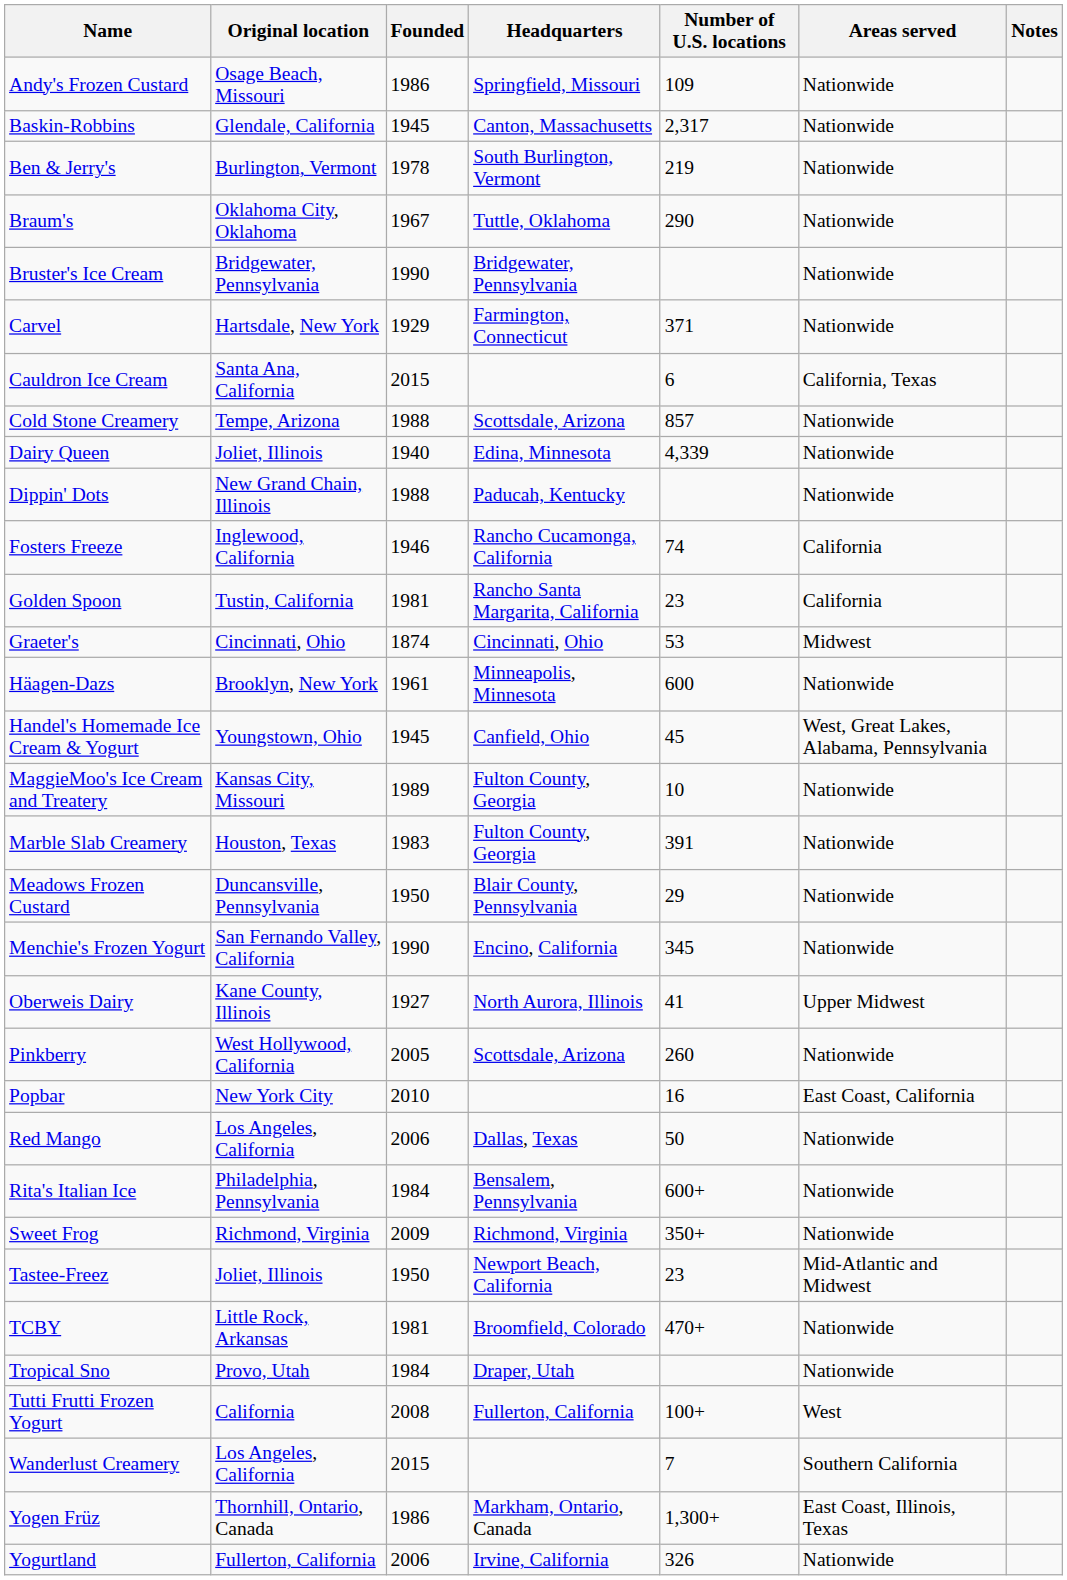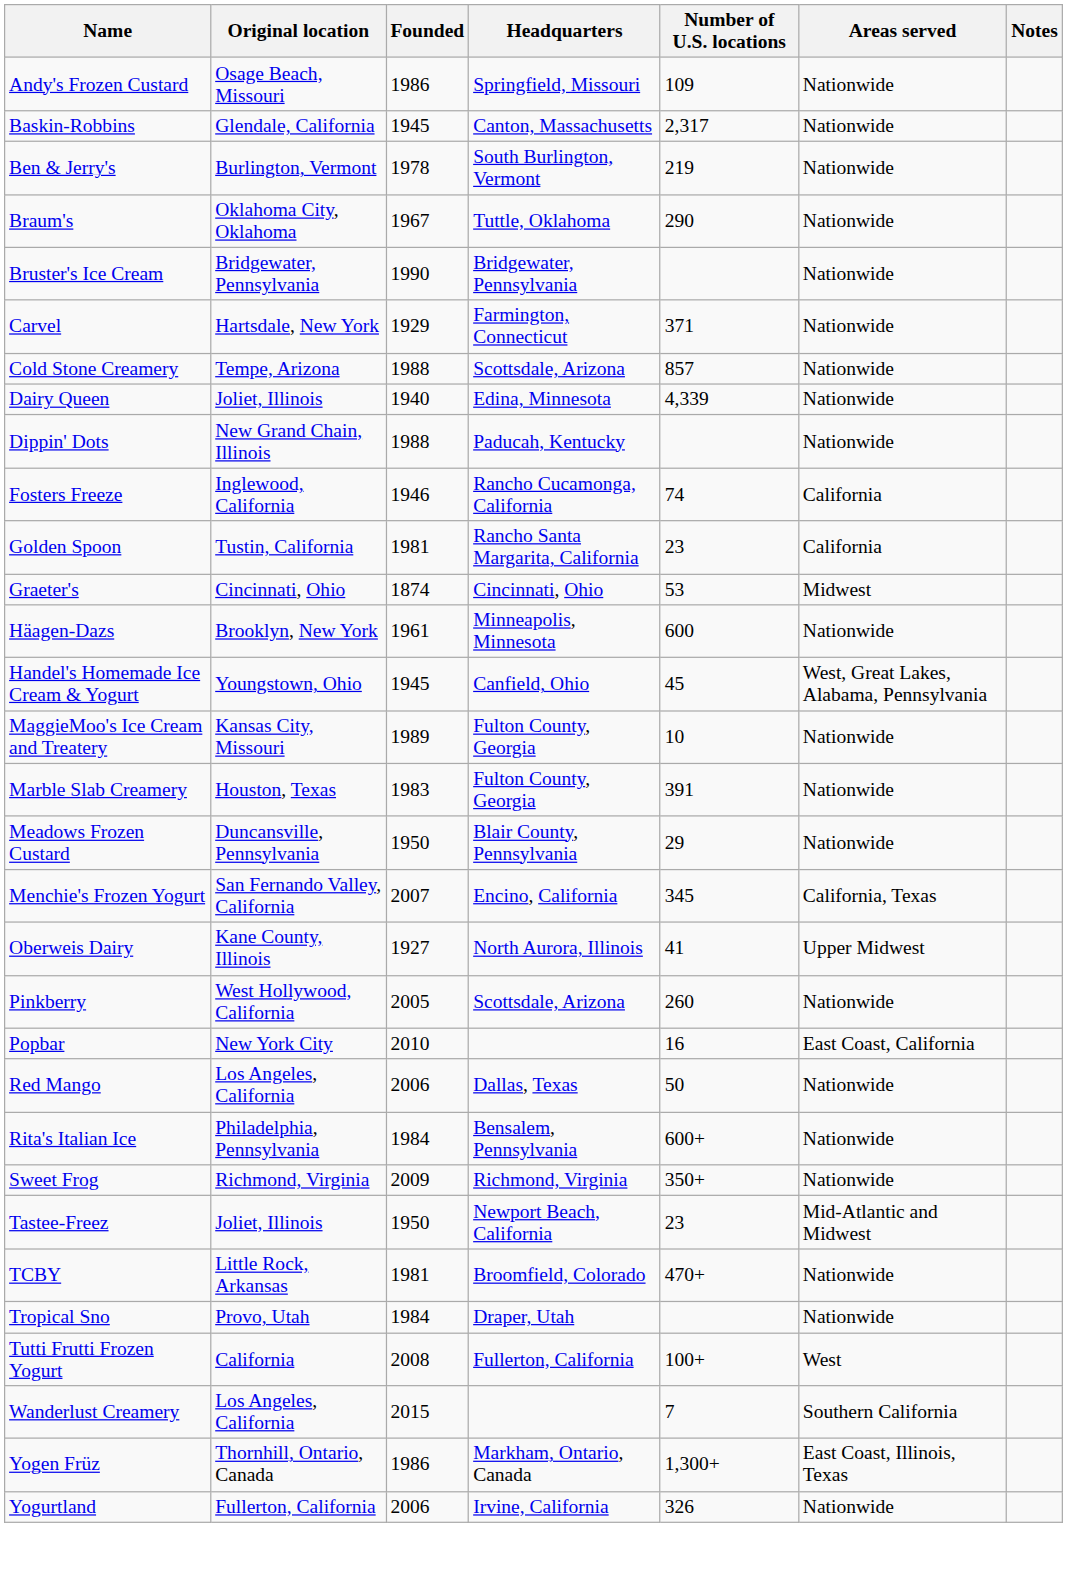- row: Cauldron Ice Cream | Santa Ana, California | 2015 | 6 | California, Texas
Menchie's Frozen Yogurt | Founded: 1990 -> 2007
Menchie's Frozen Yogurt | Areas served: Nationwide -> California, Texas
